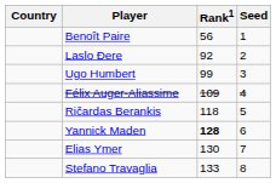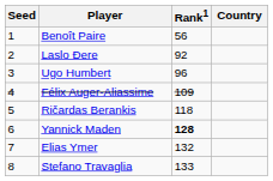columns swapped: Country <-> Seed
Ugo Humbert | Rank1: 99 -> 96
Elias Ymer | Rank1: 130 -> 132
